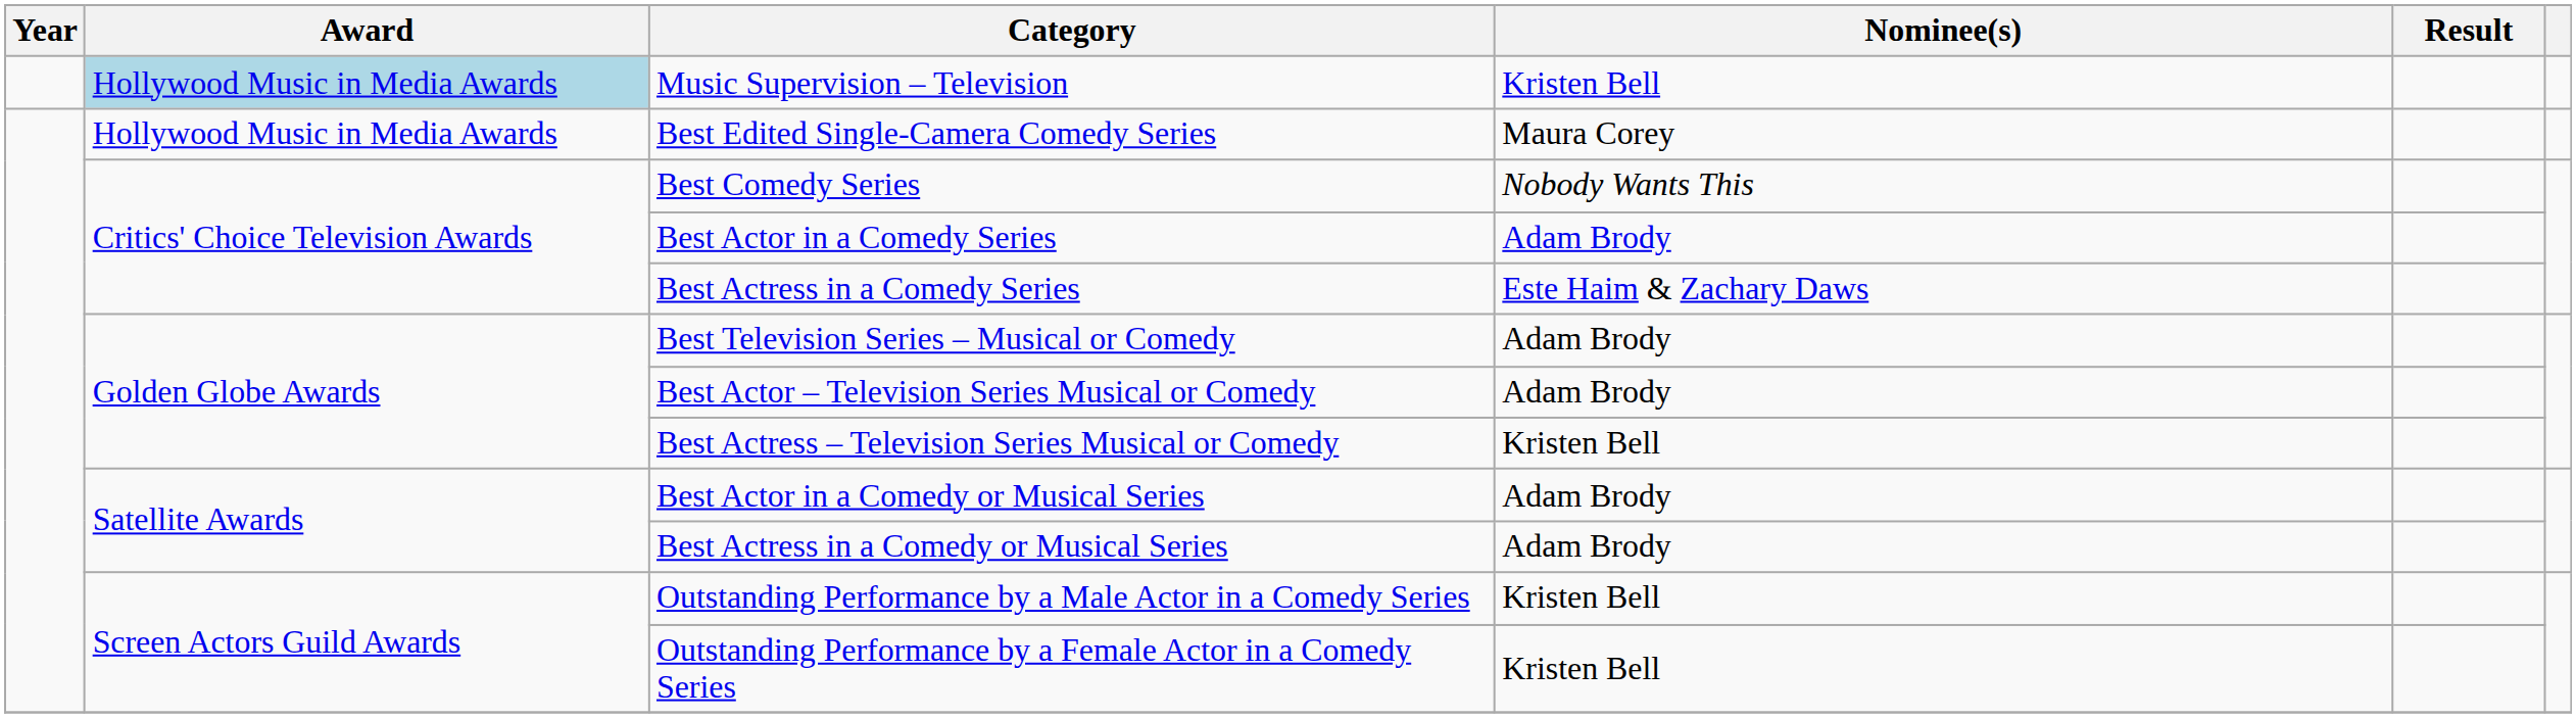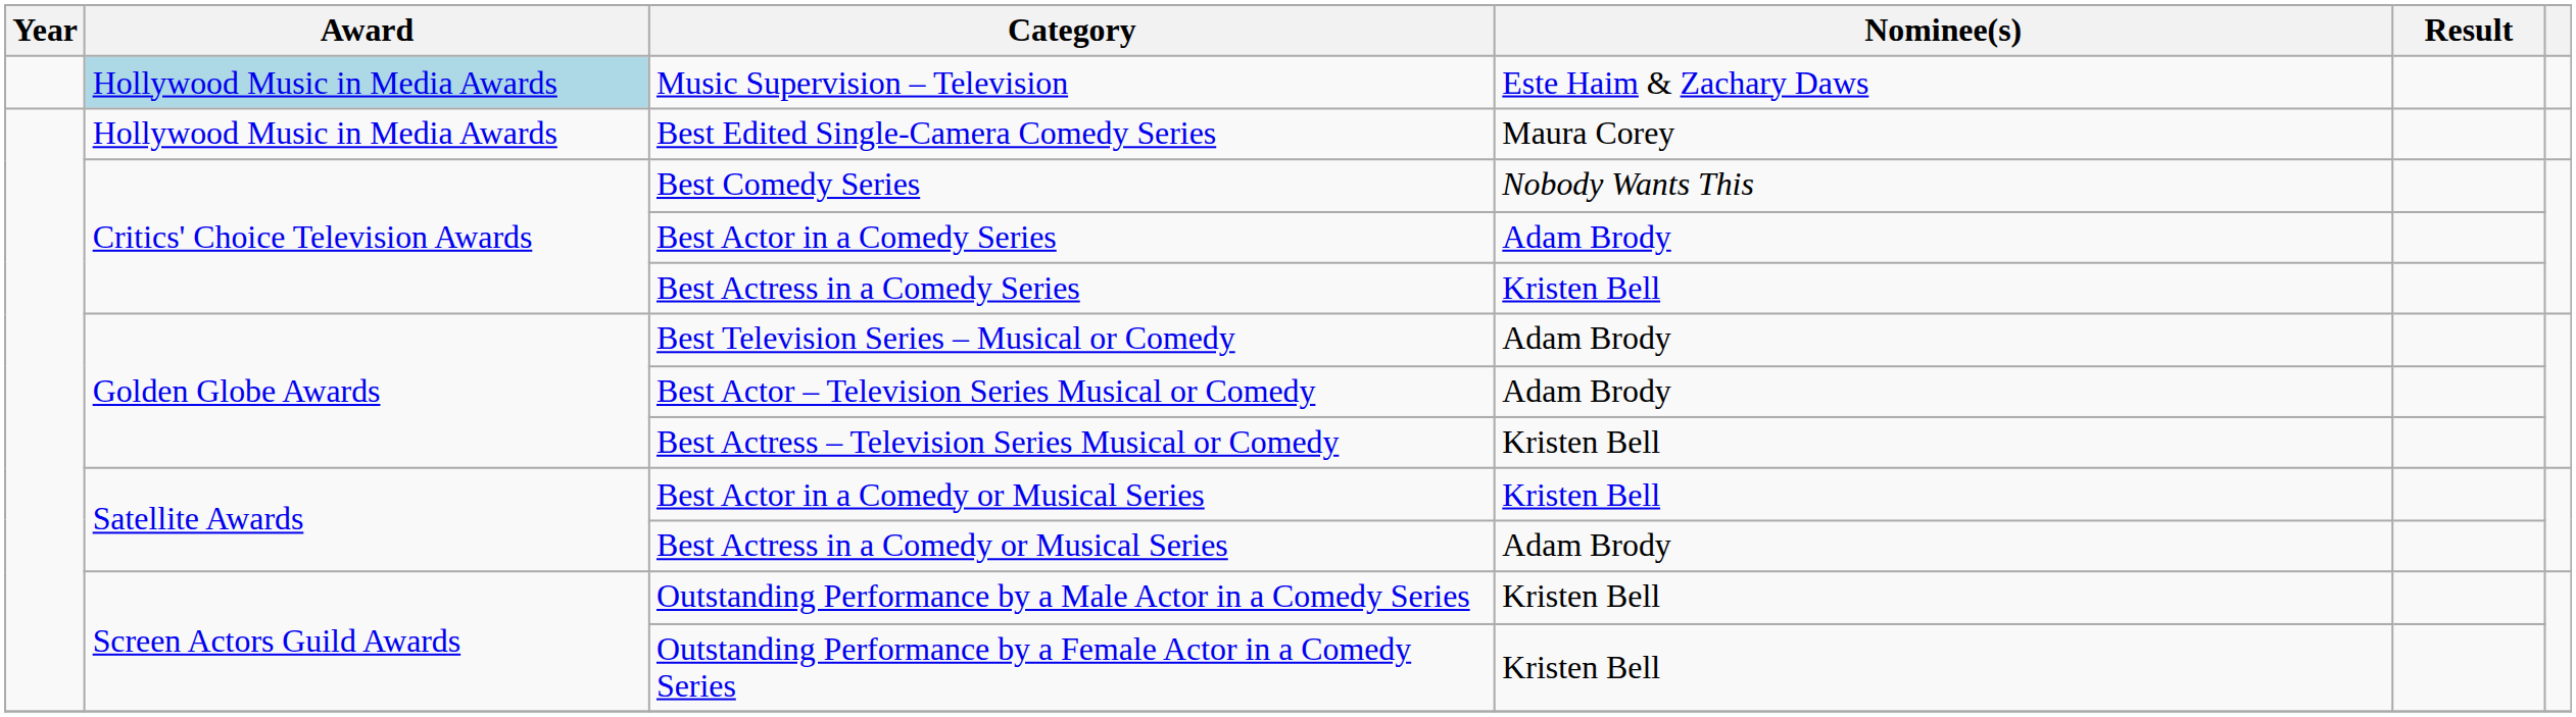Music Supervision – Television | Nominee(s): Kristen Bell -> Este Haim & Zachary Daws
Best Actress in a Comedy Series | Nominee(s): Este Haim & Zachary Daws -> Kristen Bell
Best Actor in a Comedy or Musical Series | Nominee(s): Adam Brody -> Kristen Bell
